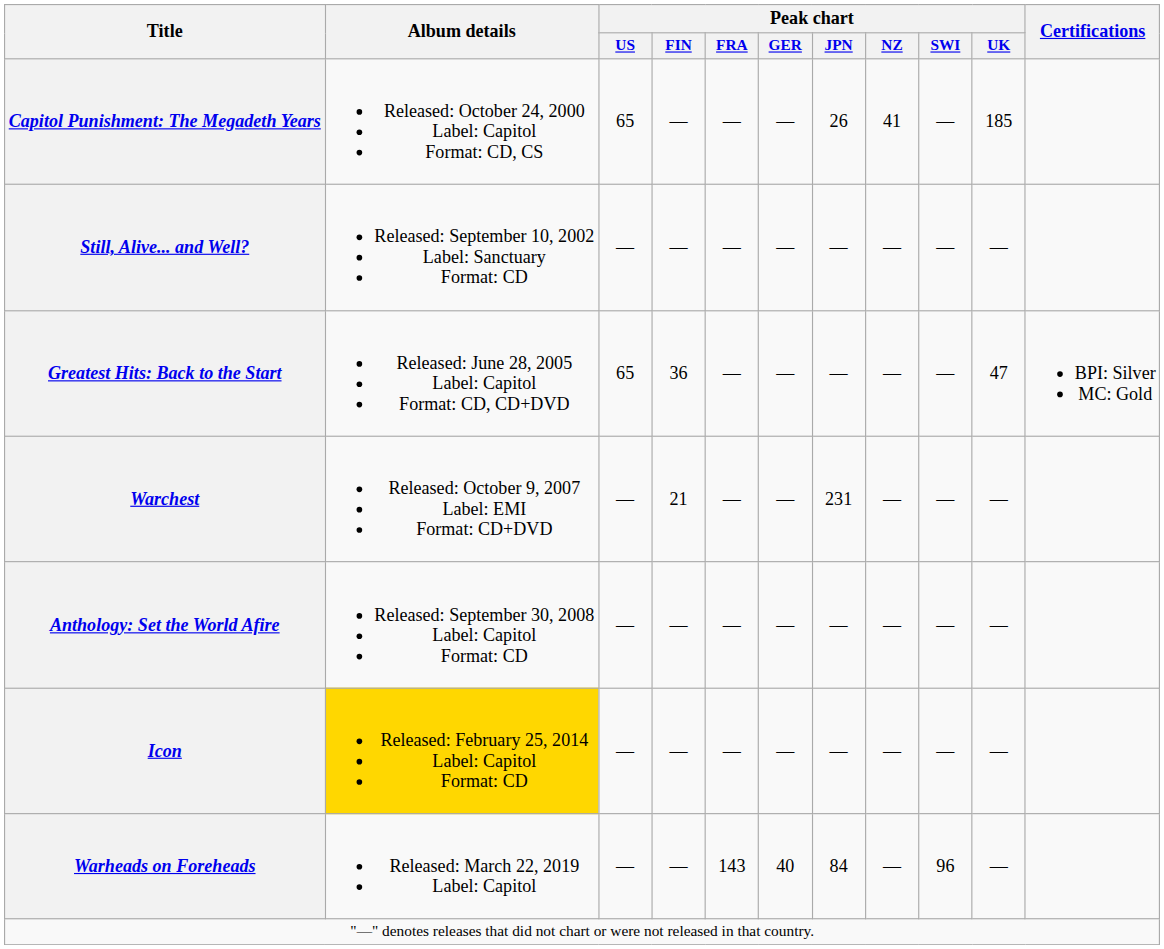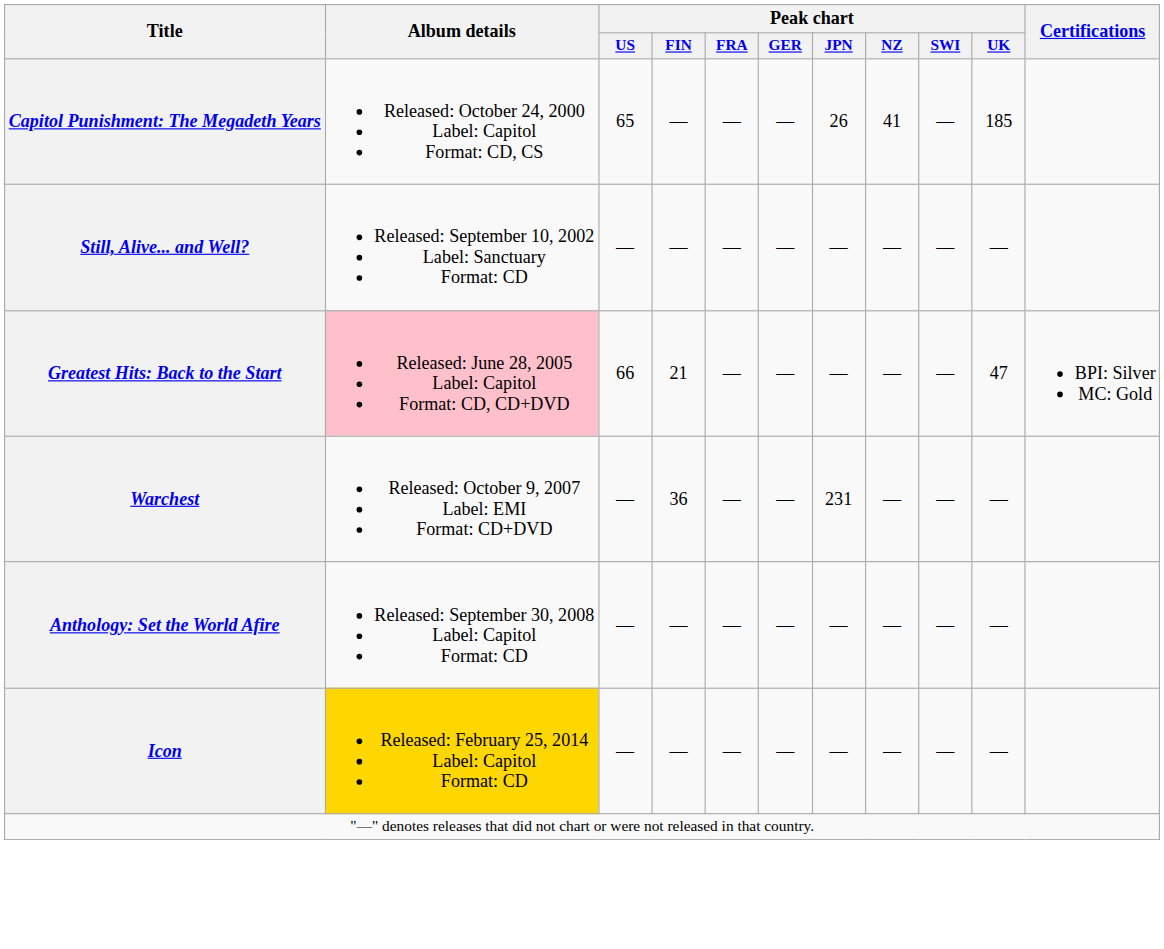Greatest Hits: Back to the Start | Album details: no background -> pink background
Greatest Hits: Back to the Start | Peak chart / US: 65 -> 66
Greatest Hits: Back to the Start | Peak chart / FIN: 36 -> 21
Warchest | Peak chart / FIN: 21 -> 36
- row: Warheads on Foreheads | Released: March 22, 2019 Label: Capitol | — | — | 143 | 40 | 84 | — | 96 | —
